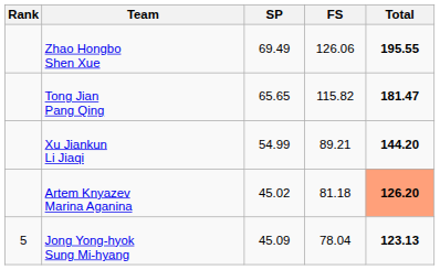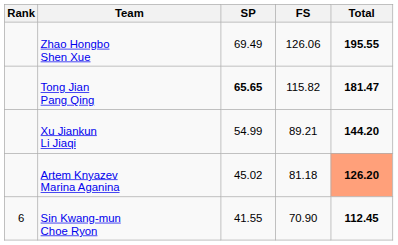Tong Jian Pang Qing | SP: normal -> bold
- row: 5 | Jong Yong-hyok Sung Mi-hyang | 45.09 | 78.04 | 123.13
+ row: 6 | Sin Kwang-mun Choe Ryon | 41.55 | 70.90 | 112.45
